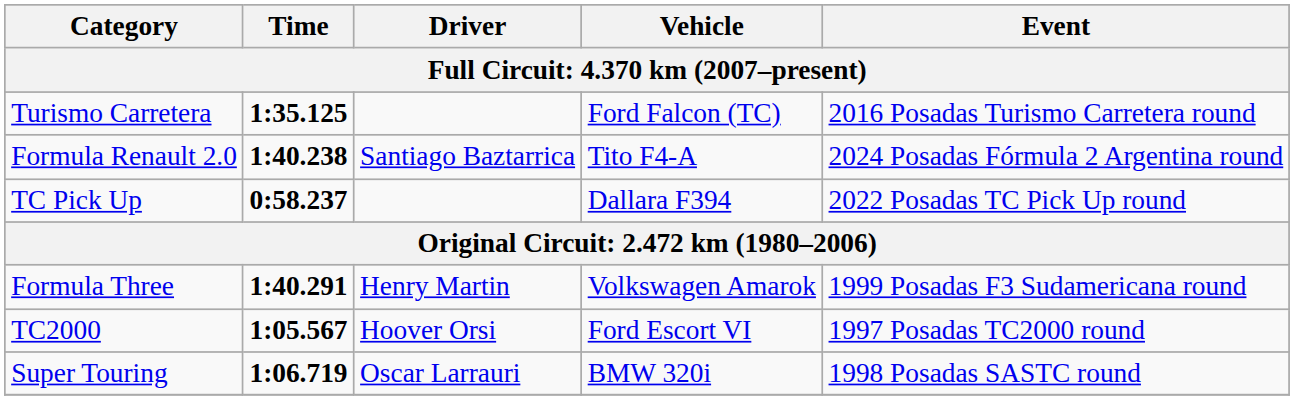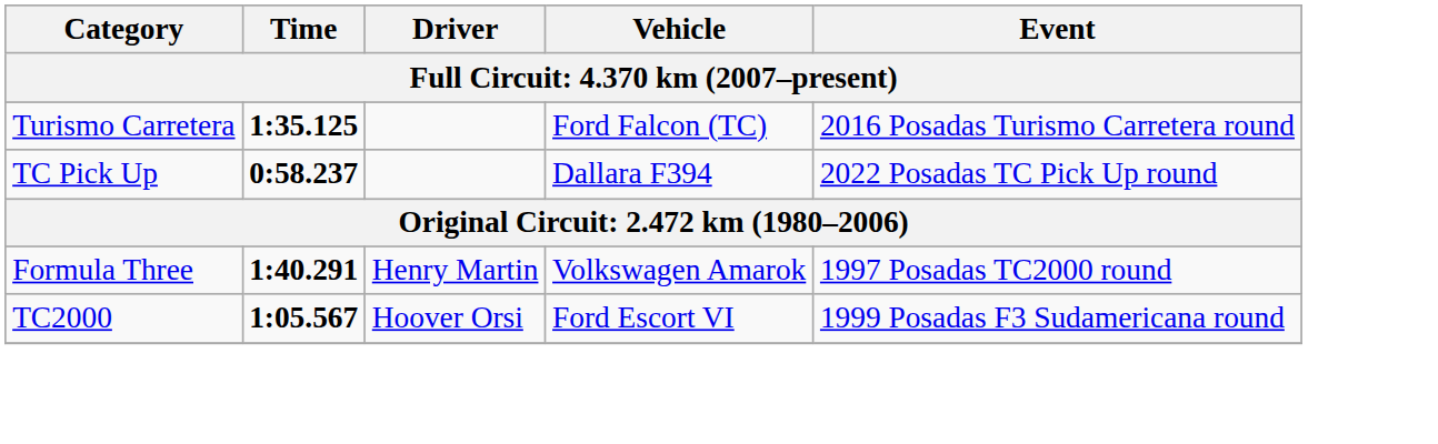- row: Formula Renault 2.0 | 1:40.238 | Santiago Baztarrica | Tito F4-A | 2024 Posadas Fórmula 2 Argentina round
Formula Three | Event: 1999 Posadas F3 Sudamericana round -> 1997 Posadas TC2000 round
TC2000 | Event: 1997 Posadas TC2000 round -> 1999 Posadas F3 Sudamericana round
- row: Super Touring | 1:06.719 | Oscar Larrauri | BMW 320i | 1998 Posadas SASTC round
